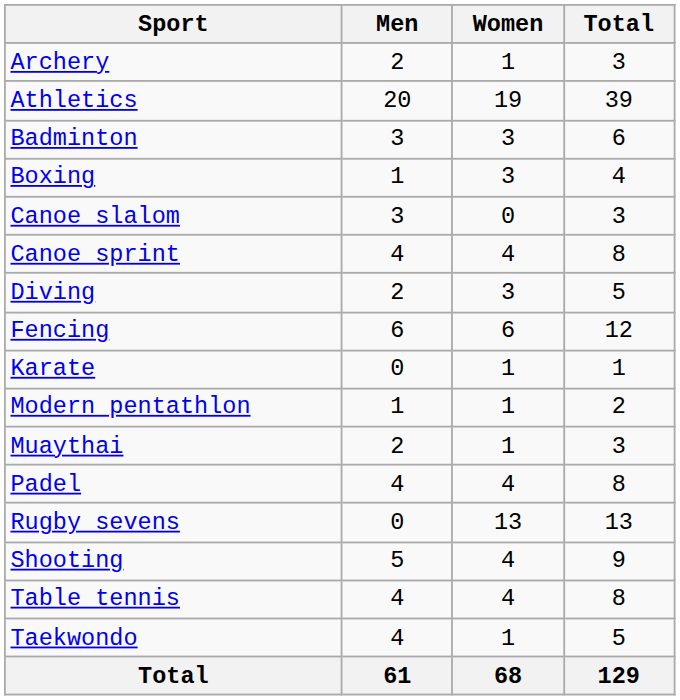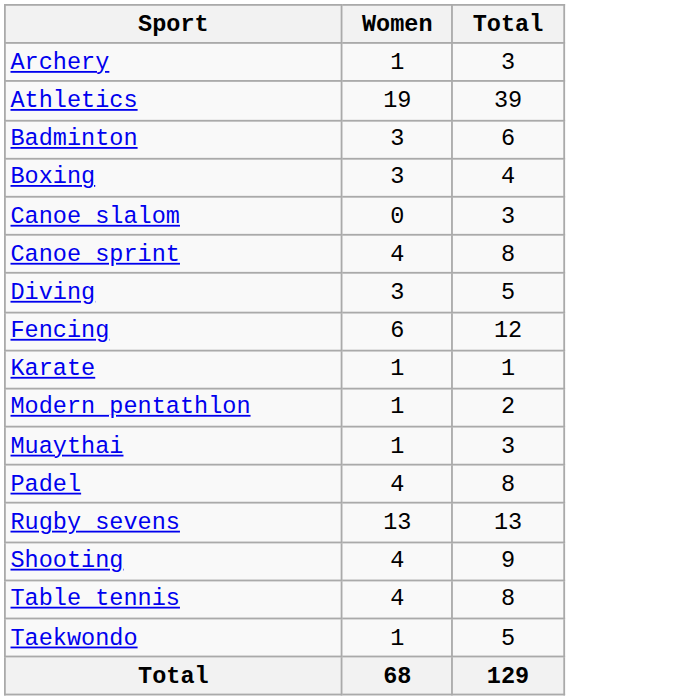- column: Men | 2 | 20 | 3 | 1 | 3 | 4 | 2 | 6 | 0 | 1 | 2 | 4 | 0 | 5 | 4 | 4 | 61
